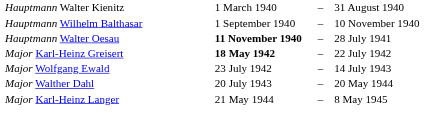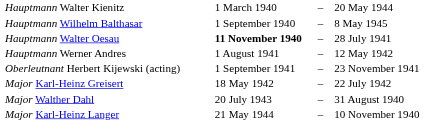Hauptmann Walter Kienitz | column 4: 31 August 1940 -> 20 May 1944
Hauptmann Wilhelm Balthasar | column 4: 10 November 1940 -> 8 May 1945
+ row: Hauptmann Werner Andres | 1 August 1941 | – | 12 May 1942
+ row: Oberleutnant Herbert Kijewski (acting) | 1 September 1941 | – | 23 November 1941
Major Karl-Heinz Greisert | column 2: bold -> normal
- row: Major Wolfgang Ewald | 23 July 1942 | – | 14 July 1943
Major Walther Dahl | column 4: 20 May 1944 -> 31 August 1940
Major Karl-Heinz Langer | column 4: 8 May 1945 -> 10 November 1940
